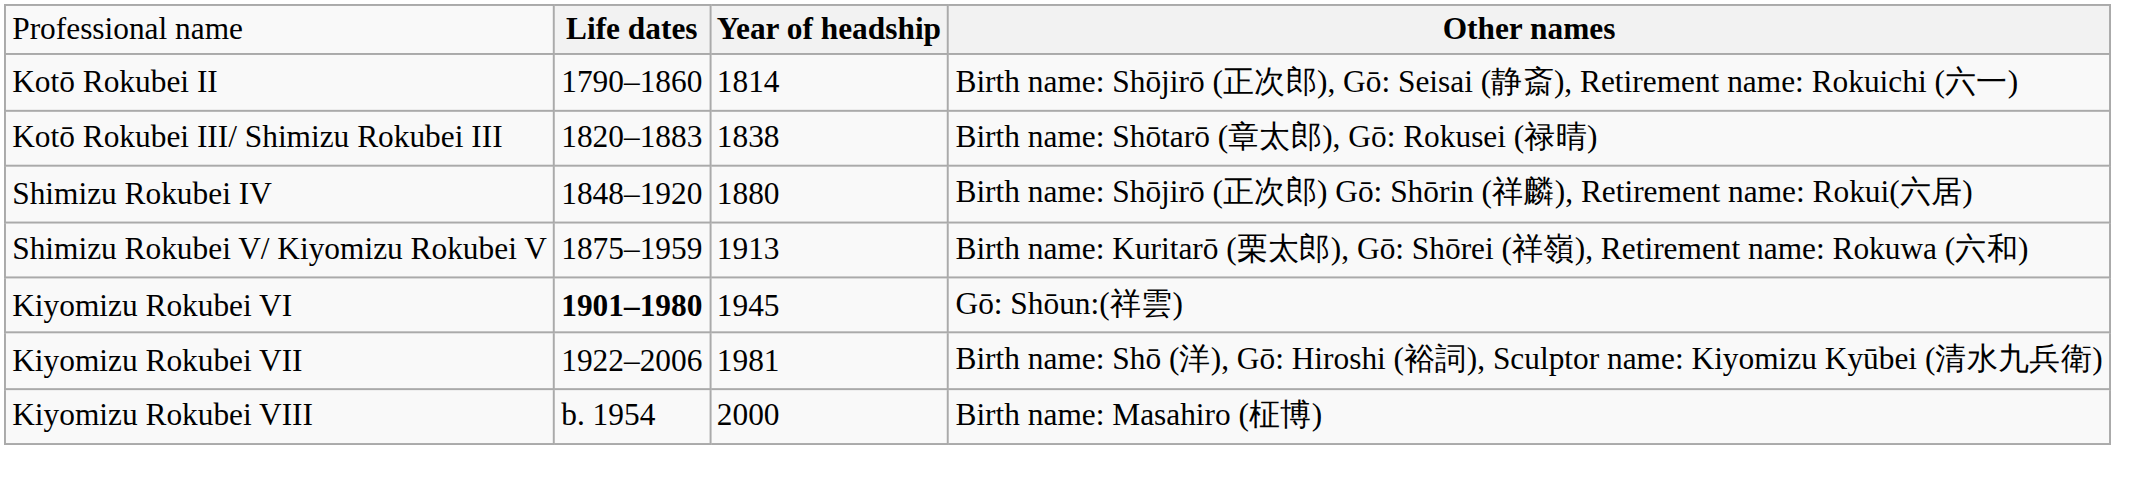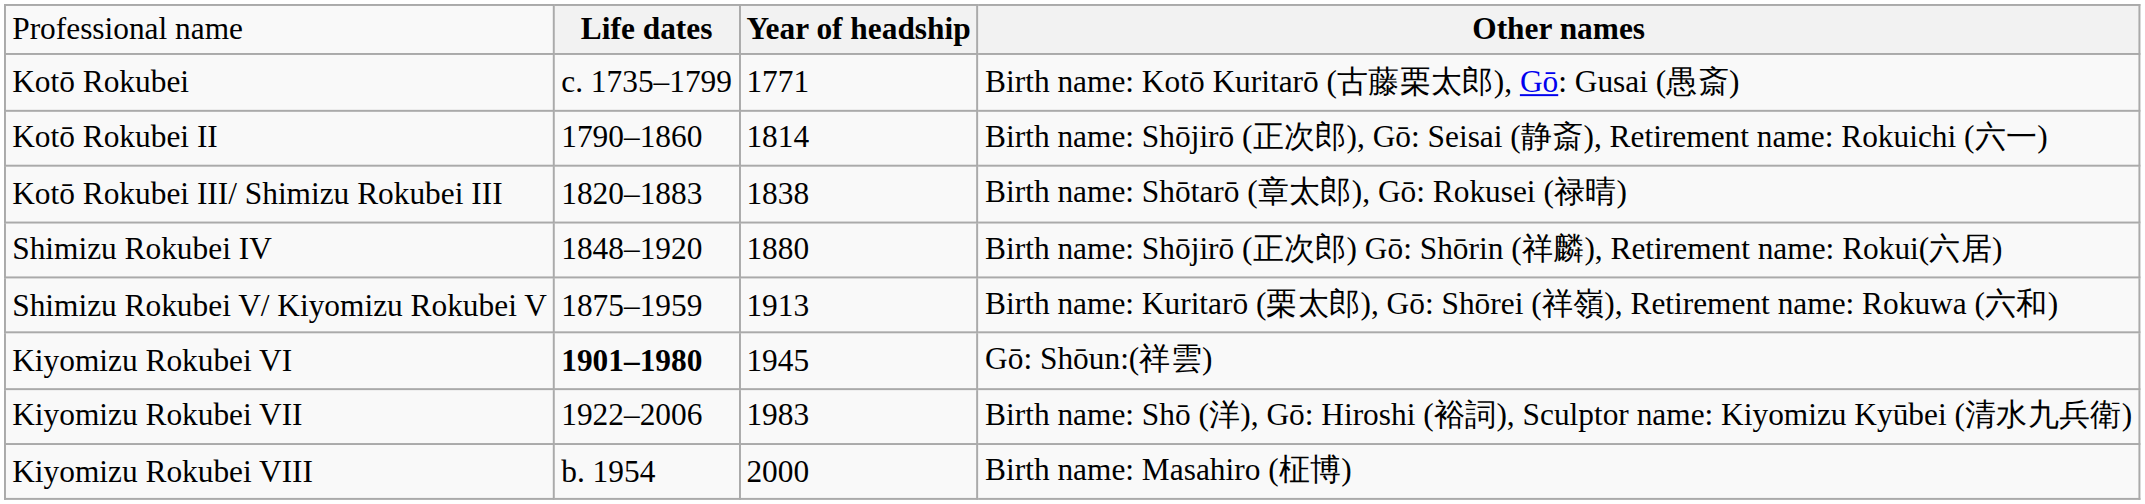+ row: Kotō Rokubei | c. 1735–1799 | 1771 | Birth name: Kotō Kuritarō (古藤栗太郎), Gō: Gusai (愚斎)
Kiyomizu Rokubei VII | column 3: 1981 -> 1983
